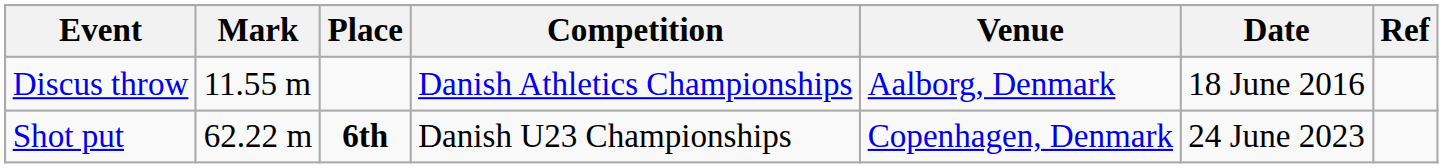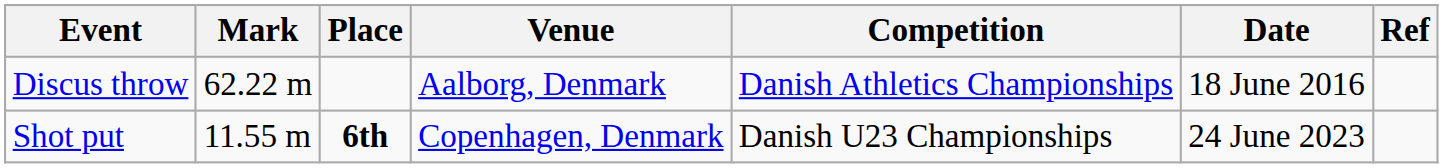columns swapped: Competition <-> Venue
Discus throw | Mark: 11.55 m -> 62.22 m
Shot put | Mark: 62.22 m -> 11.55 m
